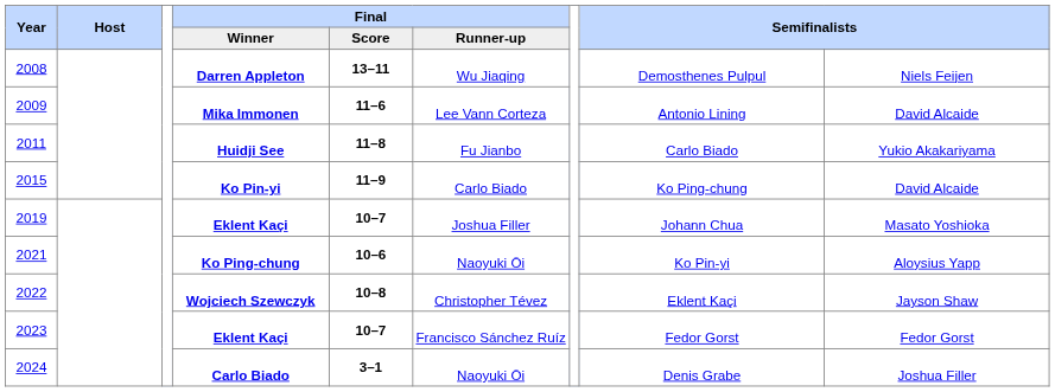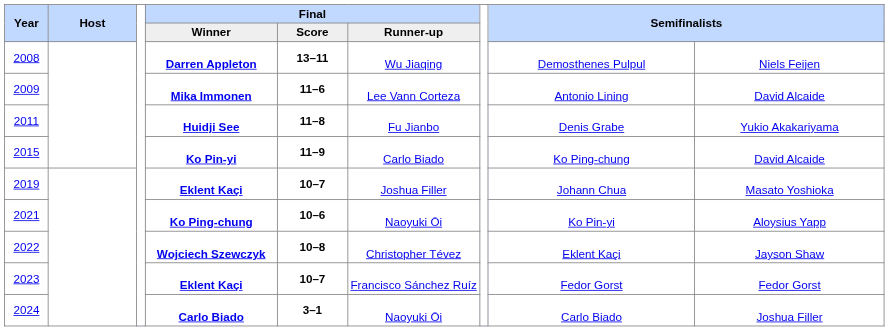2011 | column 8: Carlo Biado -> Denis Grabe
2024 | column 8: Denis Grabe -> Carlo Biado
